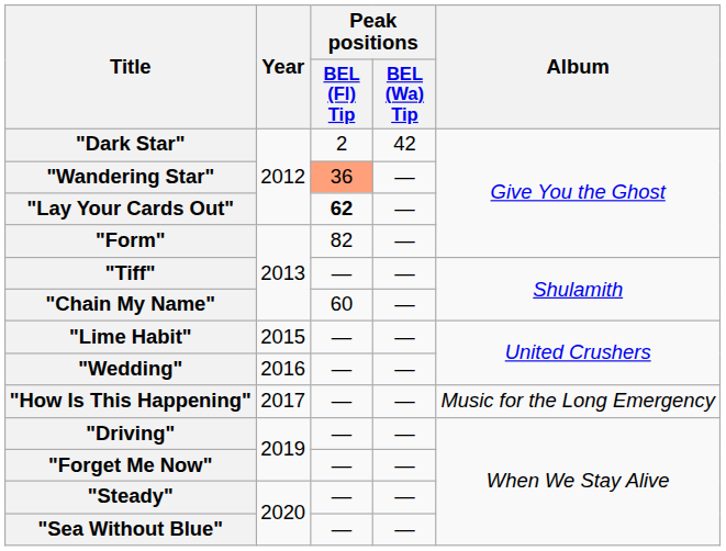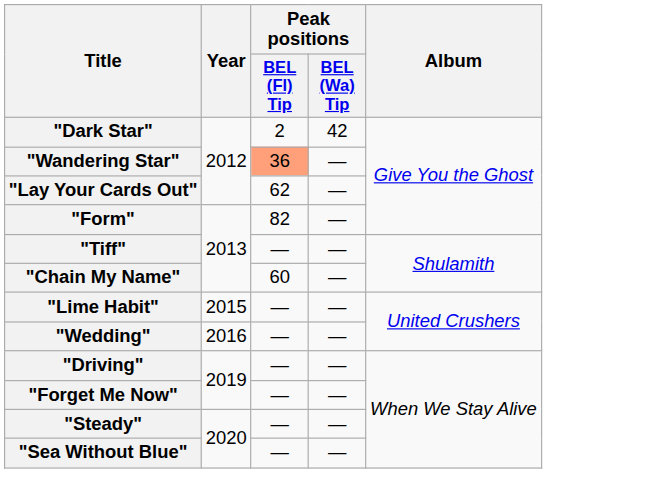"Lay Your Cards Out" | Peak positions / BEL (Fl) Tip: bold -> normal
- row: "How Is This Happening" | 2017 | — | — | Music for the Long Emergency
